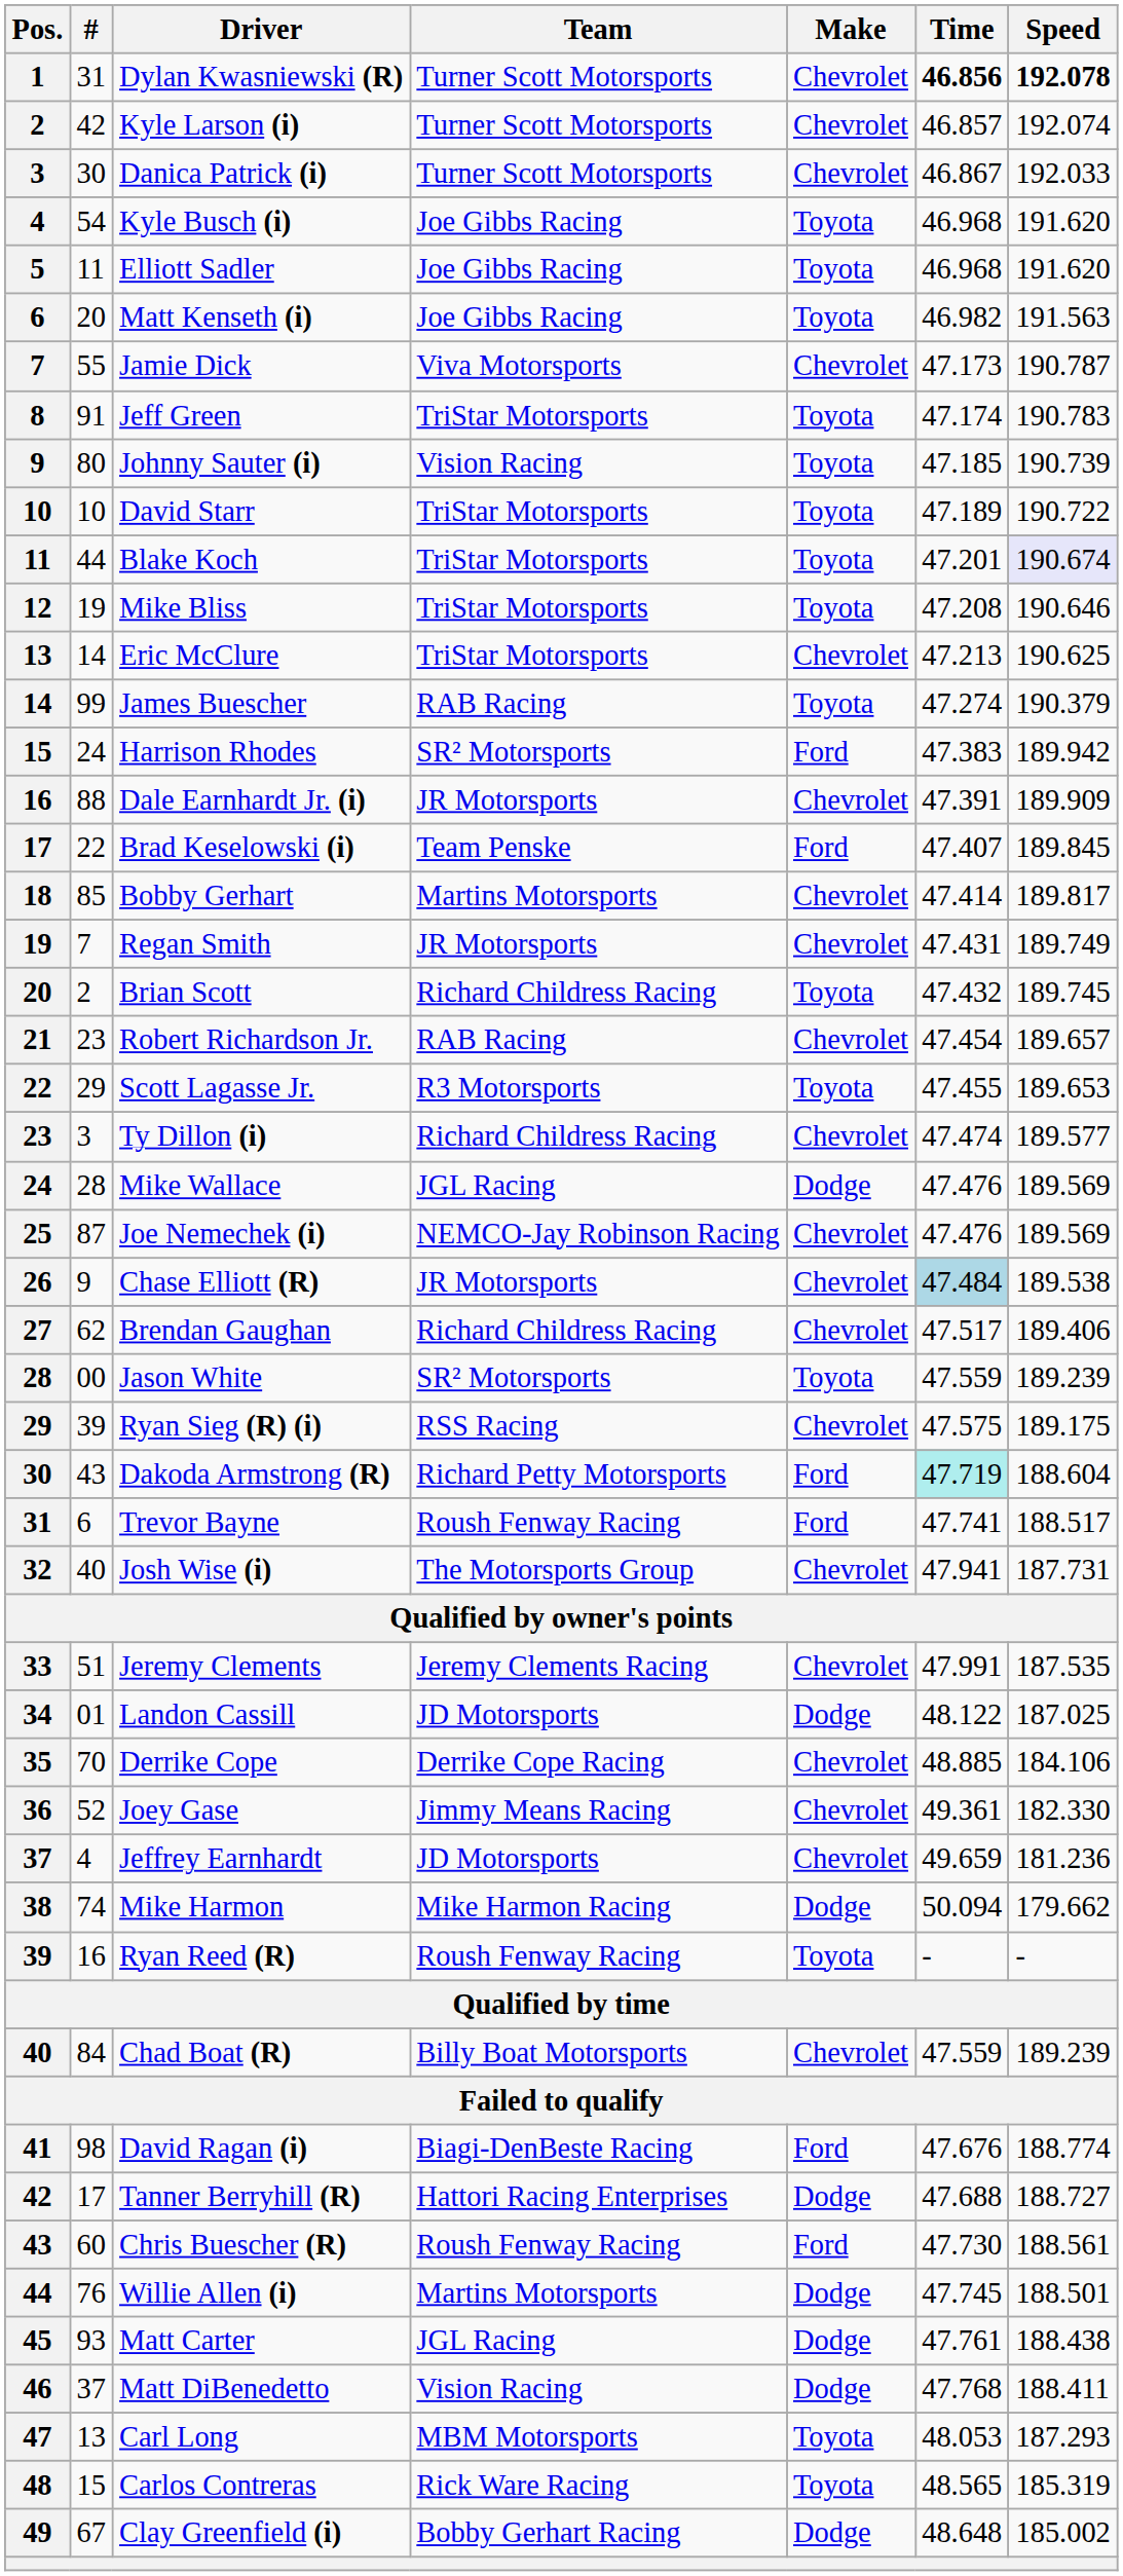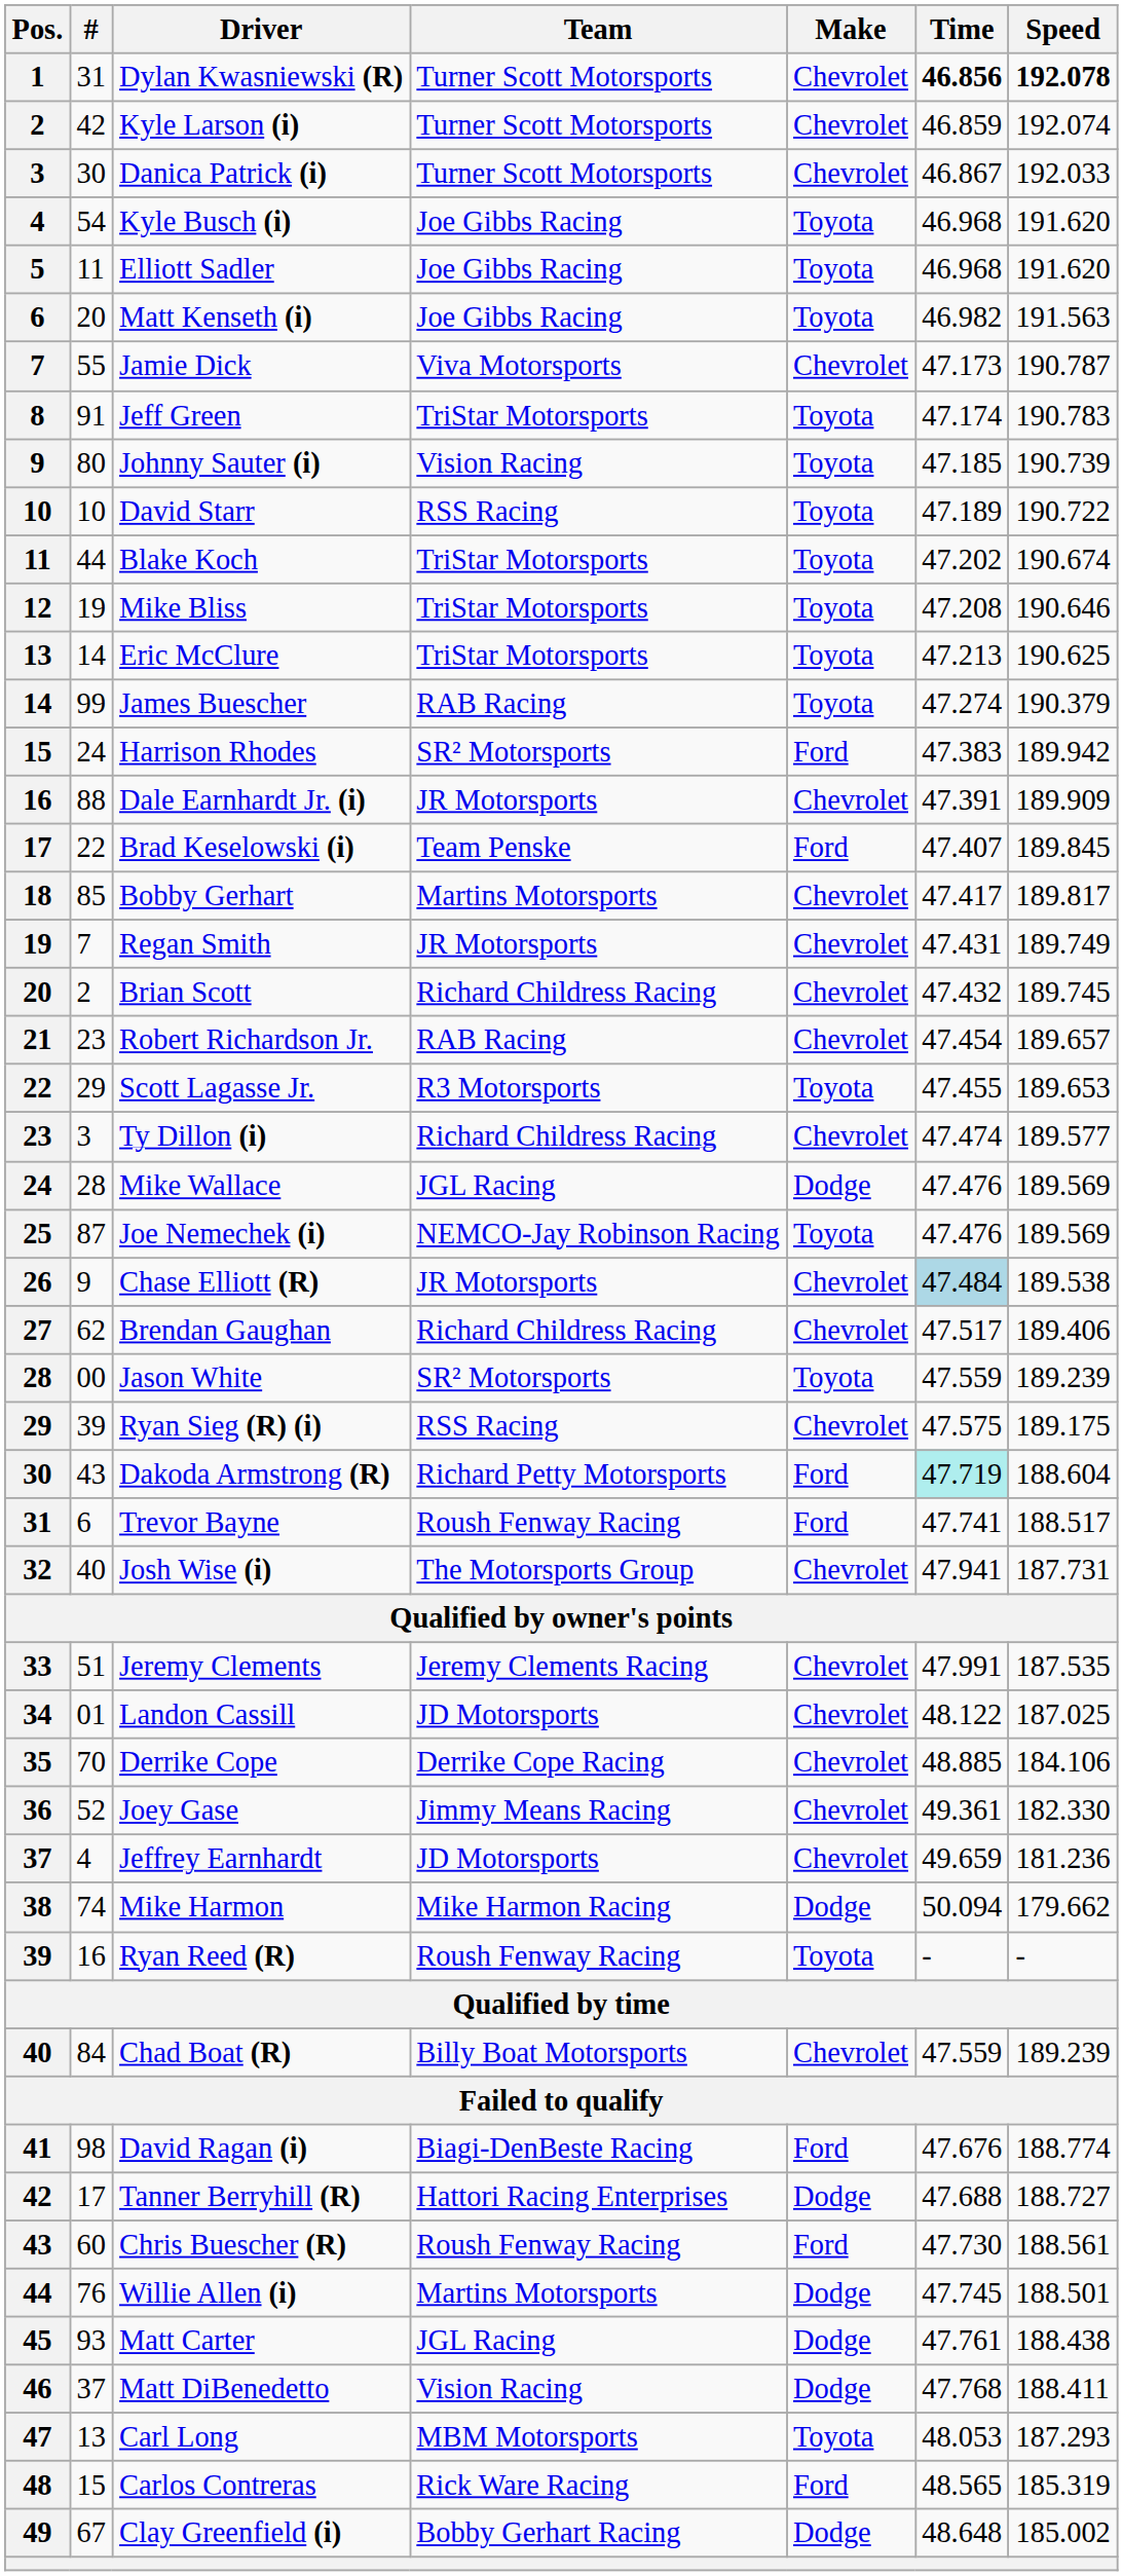Kyle Larson (i) | Time: 46.857 -> 46.859
David Starr | Team: TriStar Motorsports -> RSS Racing
Blake Koch | Time: 47.201 -> 47.202
Blake Koch | Speed: lavender background -> no background
Eric McClure | Make: Chevrolet -> Toyota
Bobby Gerhart | Time: 47.414 -> 47.417
Brian Scott | Make: Toyota -> Chevrolet
Joe Nemechek (i) | Make: Chevrolet -> Toyota
Landon Cassill | Make: Dodge -> Chevrolet
Carlos Contreras | Make: Toyota -> Ford
